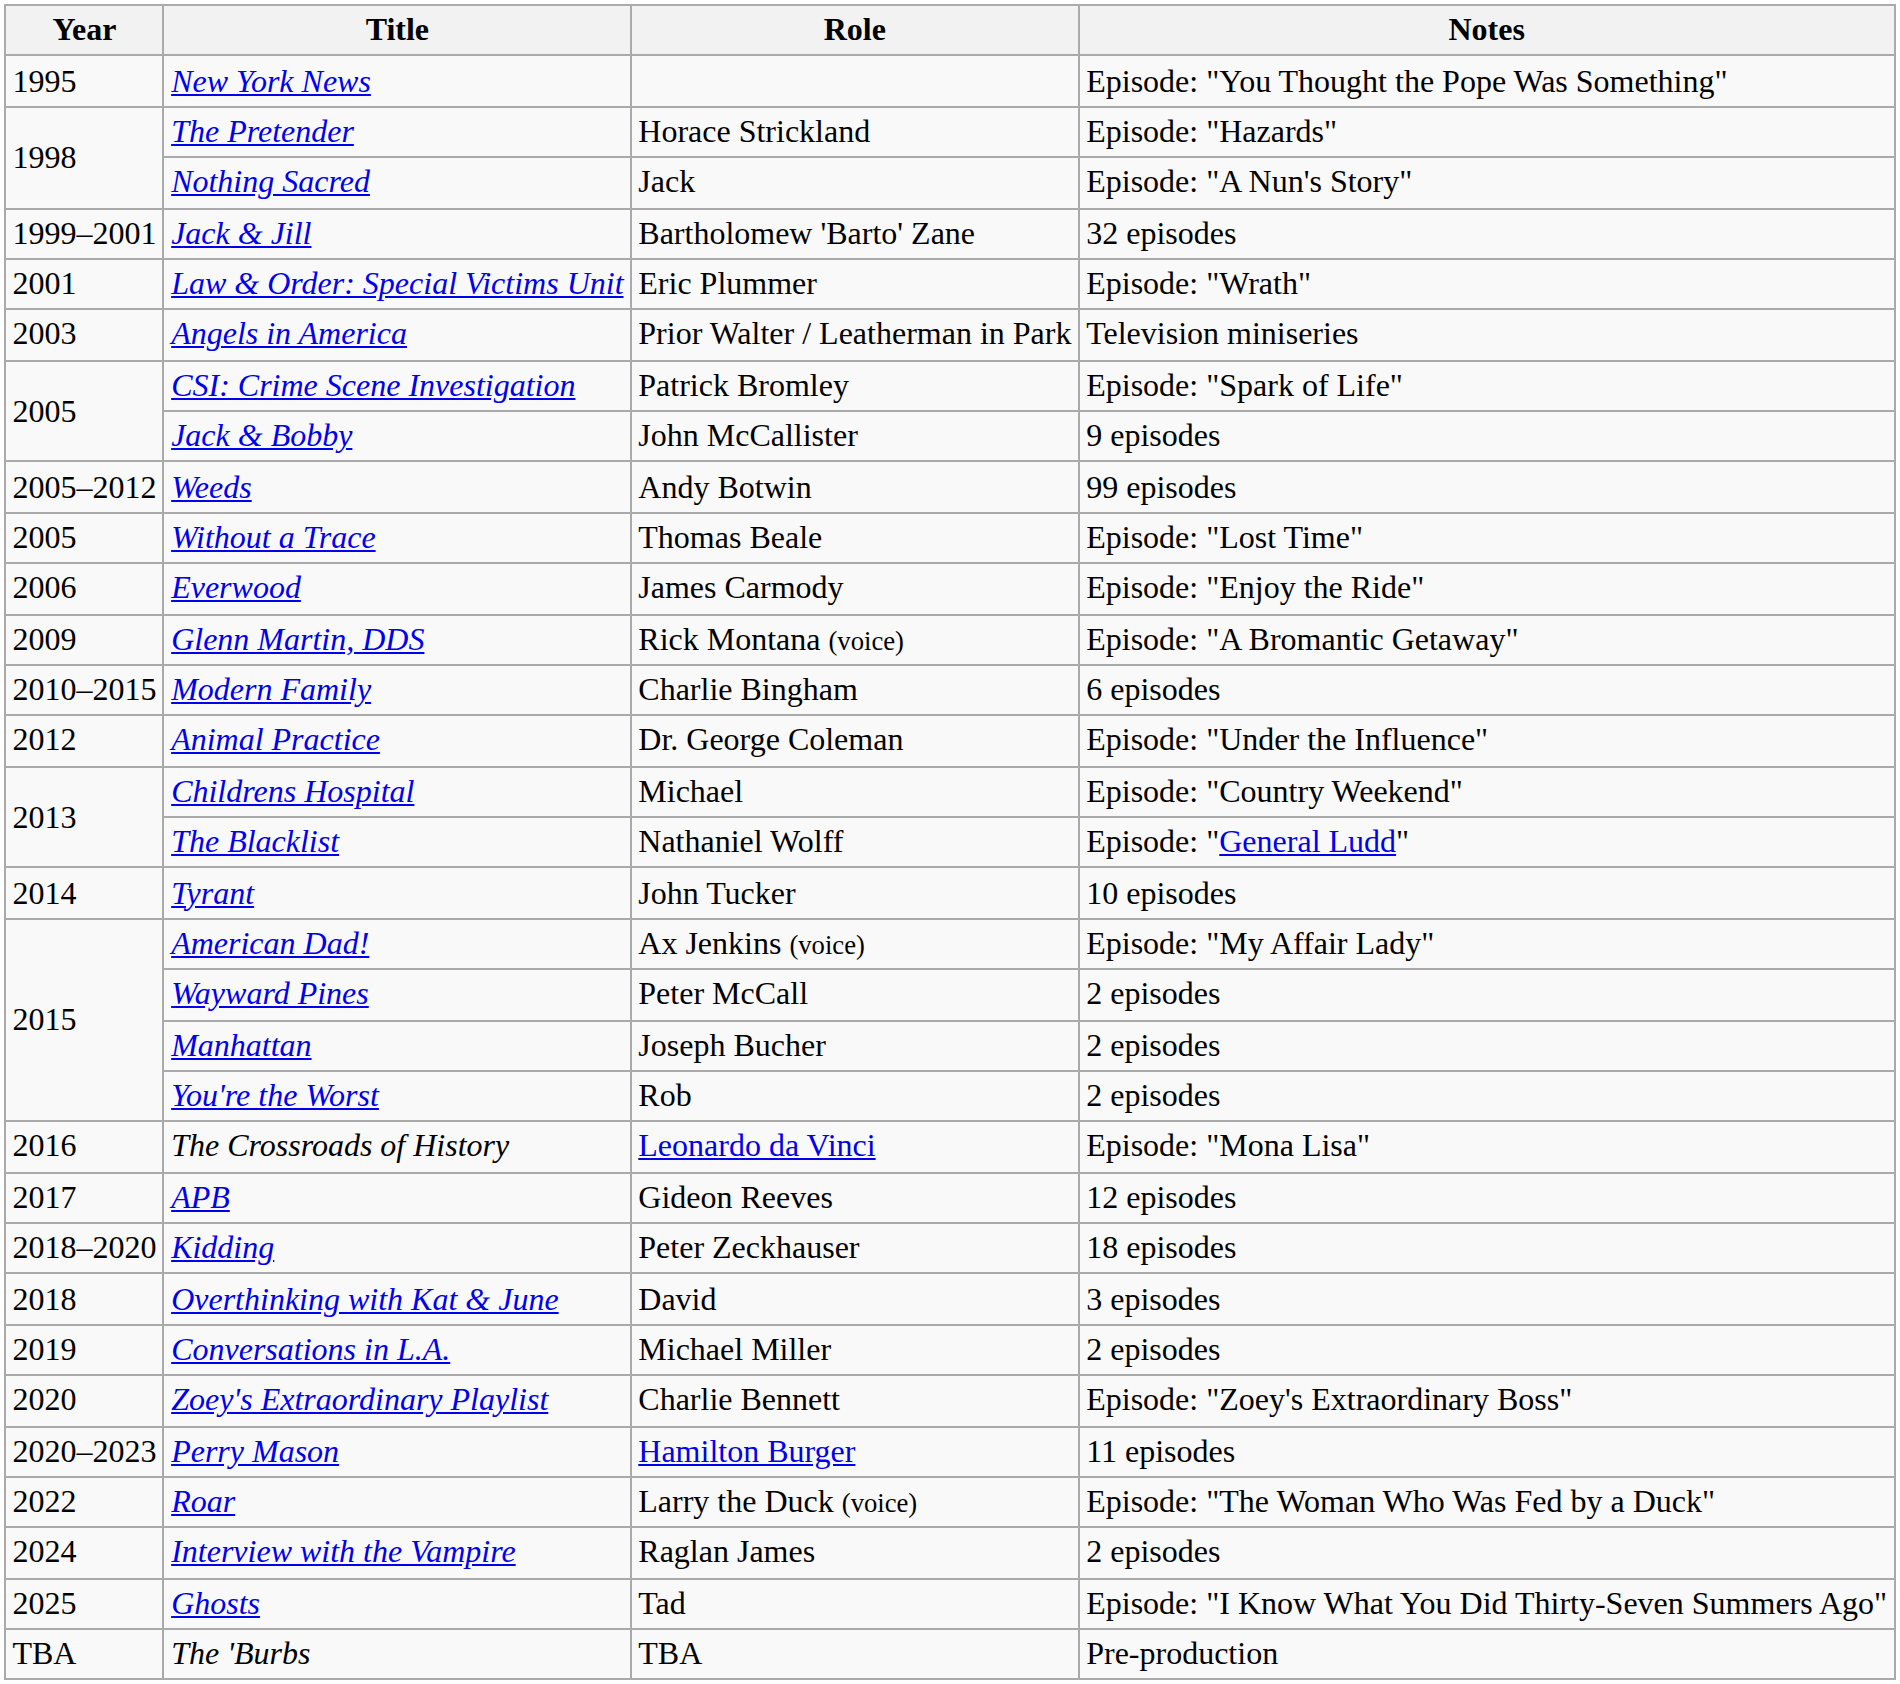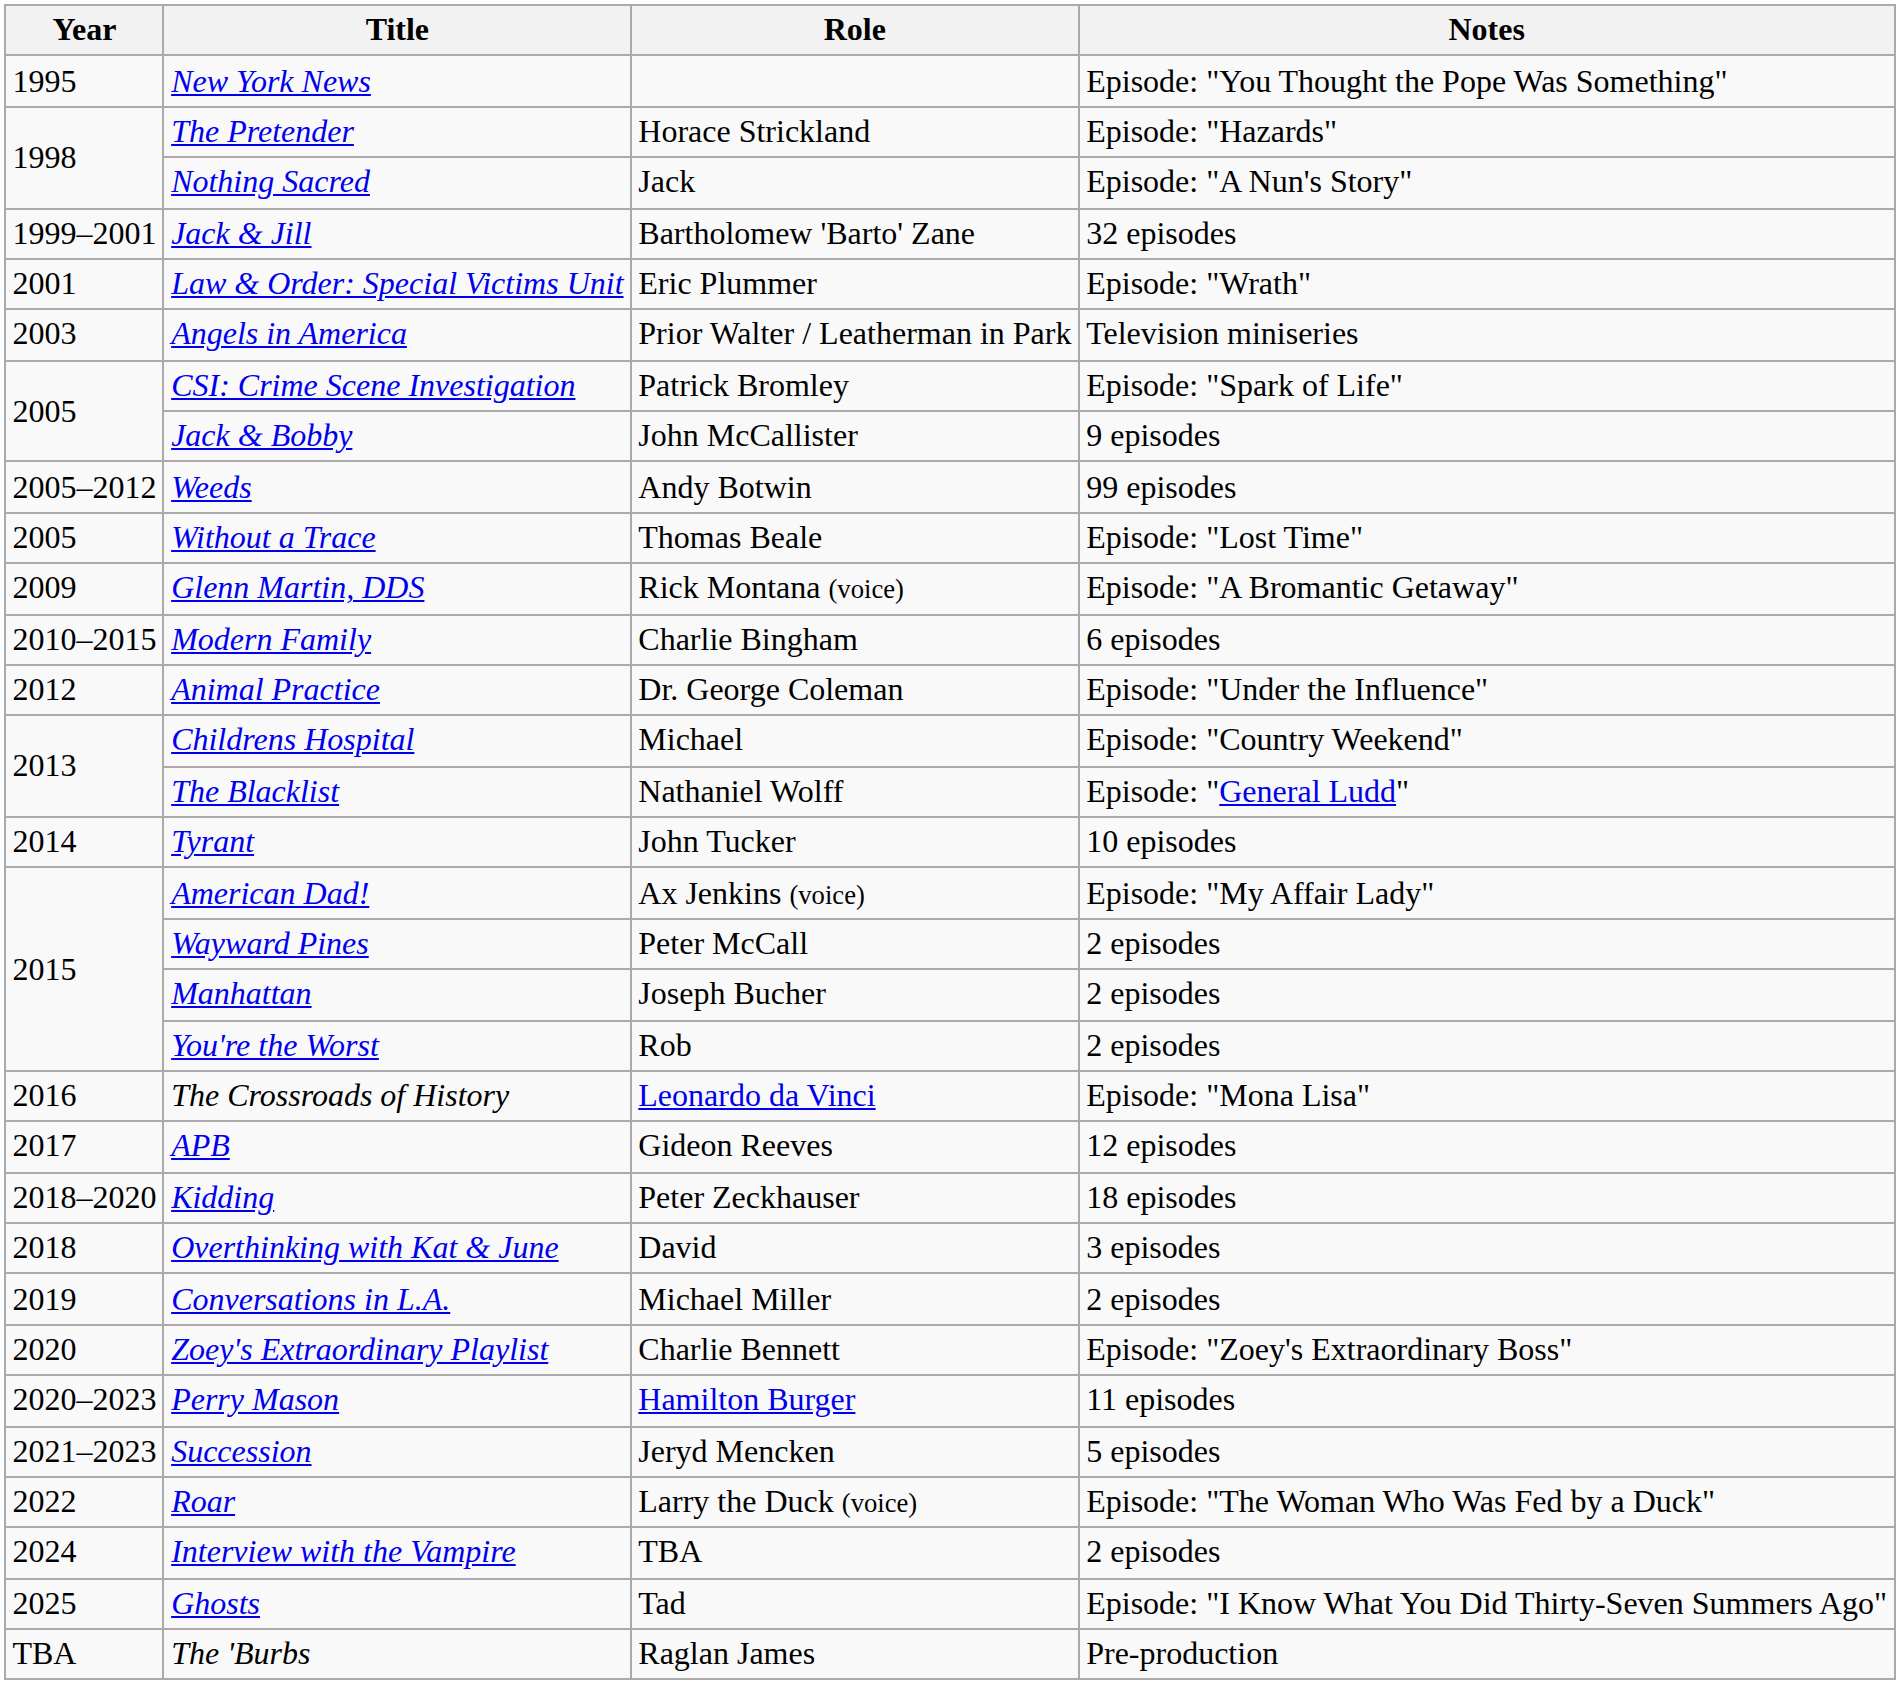- row: 2006 | Everwood | James Carmody | Episode: "Enjoy the Ride"
+ row: 2021–2023 | Succession | Jeryd Mencken | 5 episodes
Interview with the Vampire | Role: Raglan James -> TBA
The 'Burbs | Role: TBA -> Raglan James
